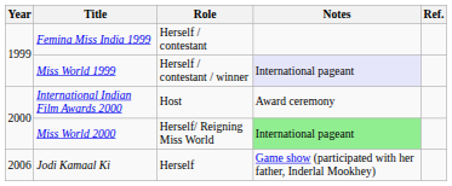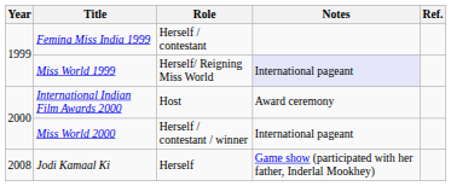Miss World 1999 | Role: Herself / contestant / winner -> Herself/ Reigning Miss World
Miss World 2000 | Role: Herself/ Reigning Miss World -> Herself / contestant / winner
Miss World 2000 | Notes: lightgreen background -> no background
Jodi Kamaal Ki | Year: 2006 -> 2008
